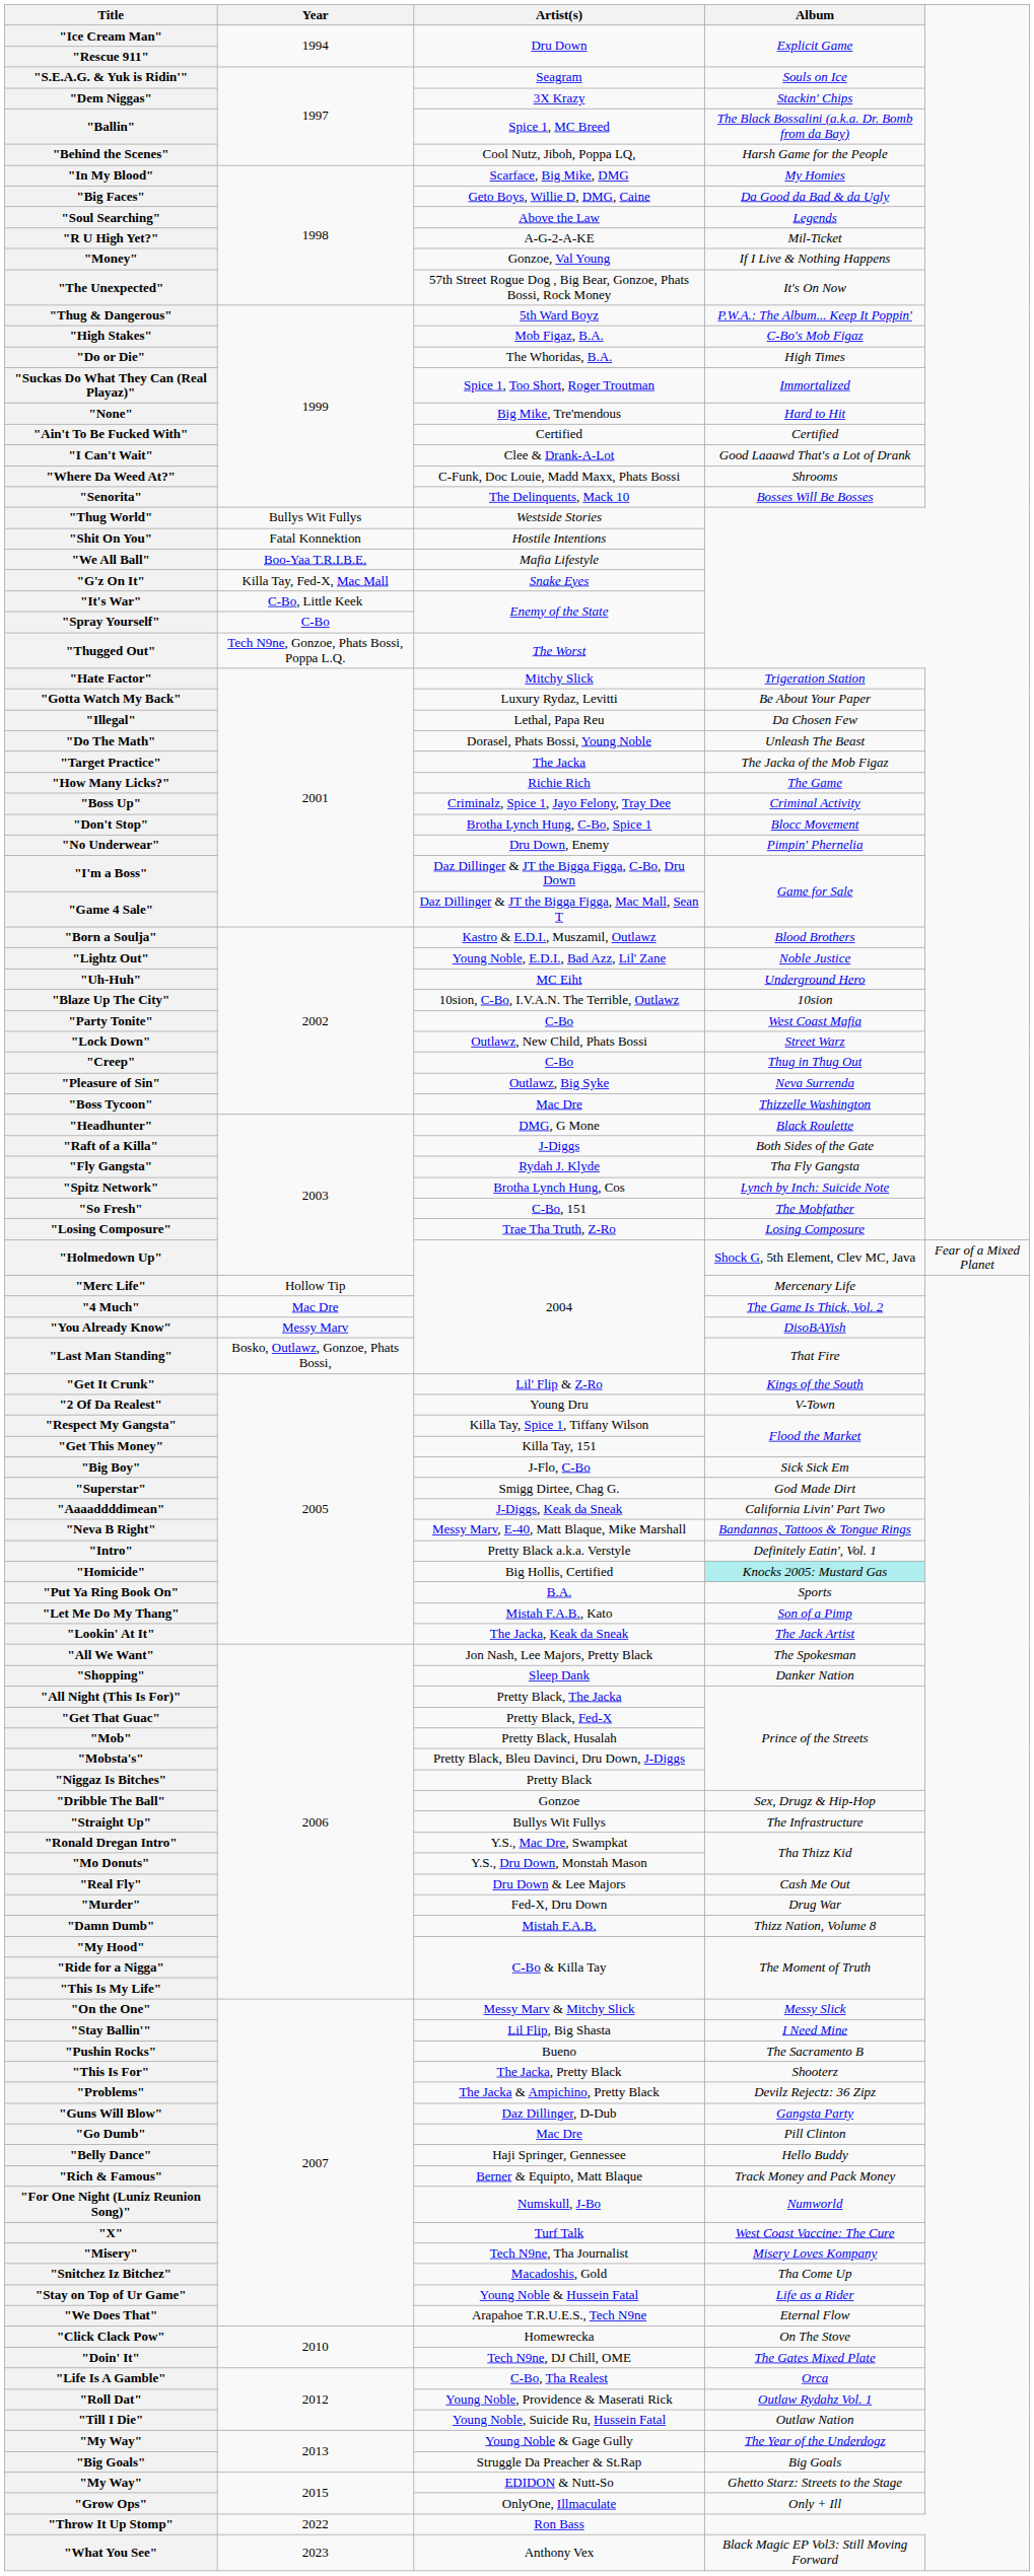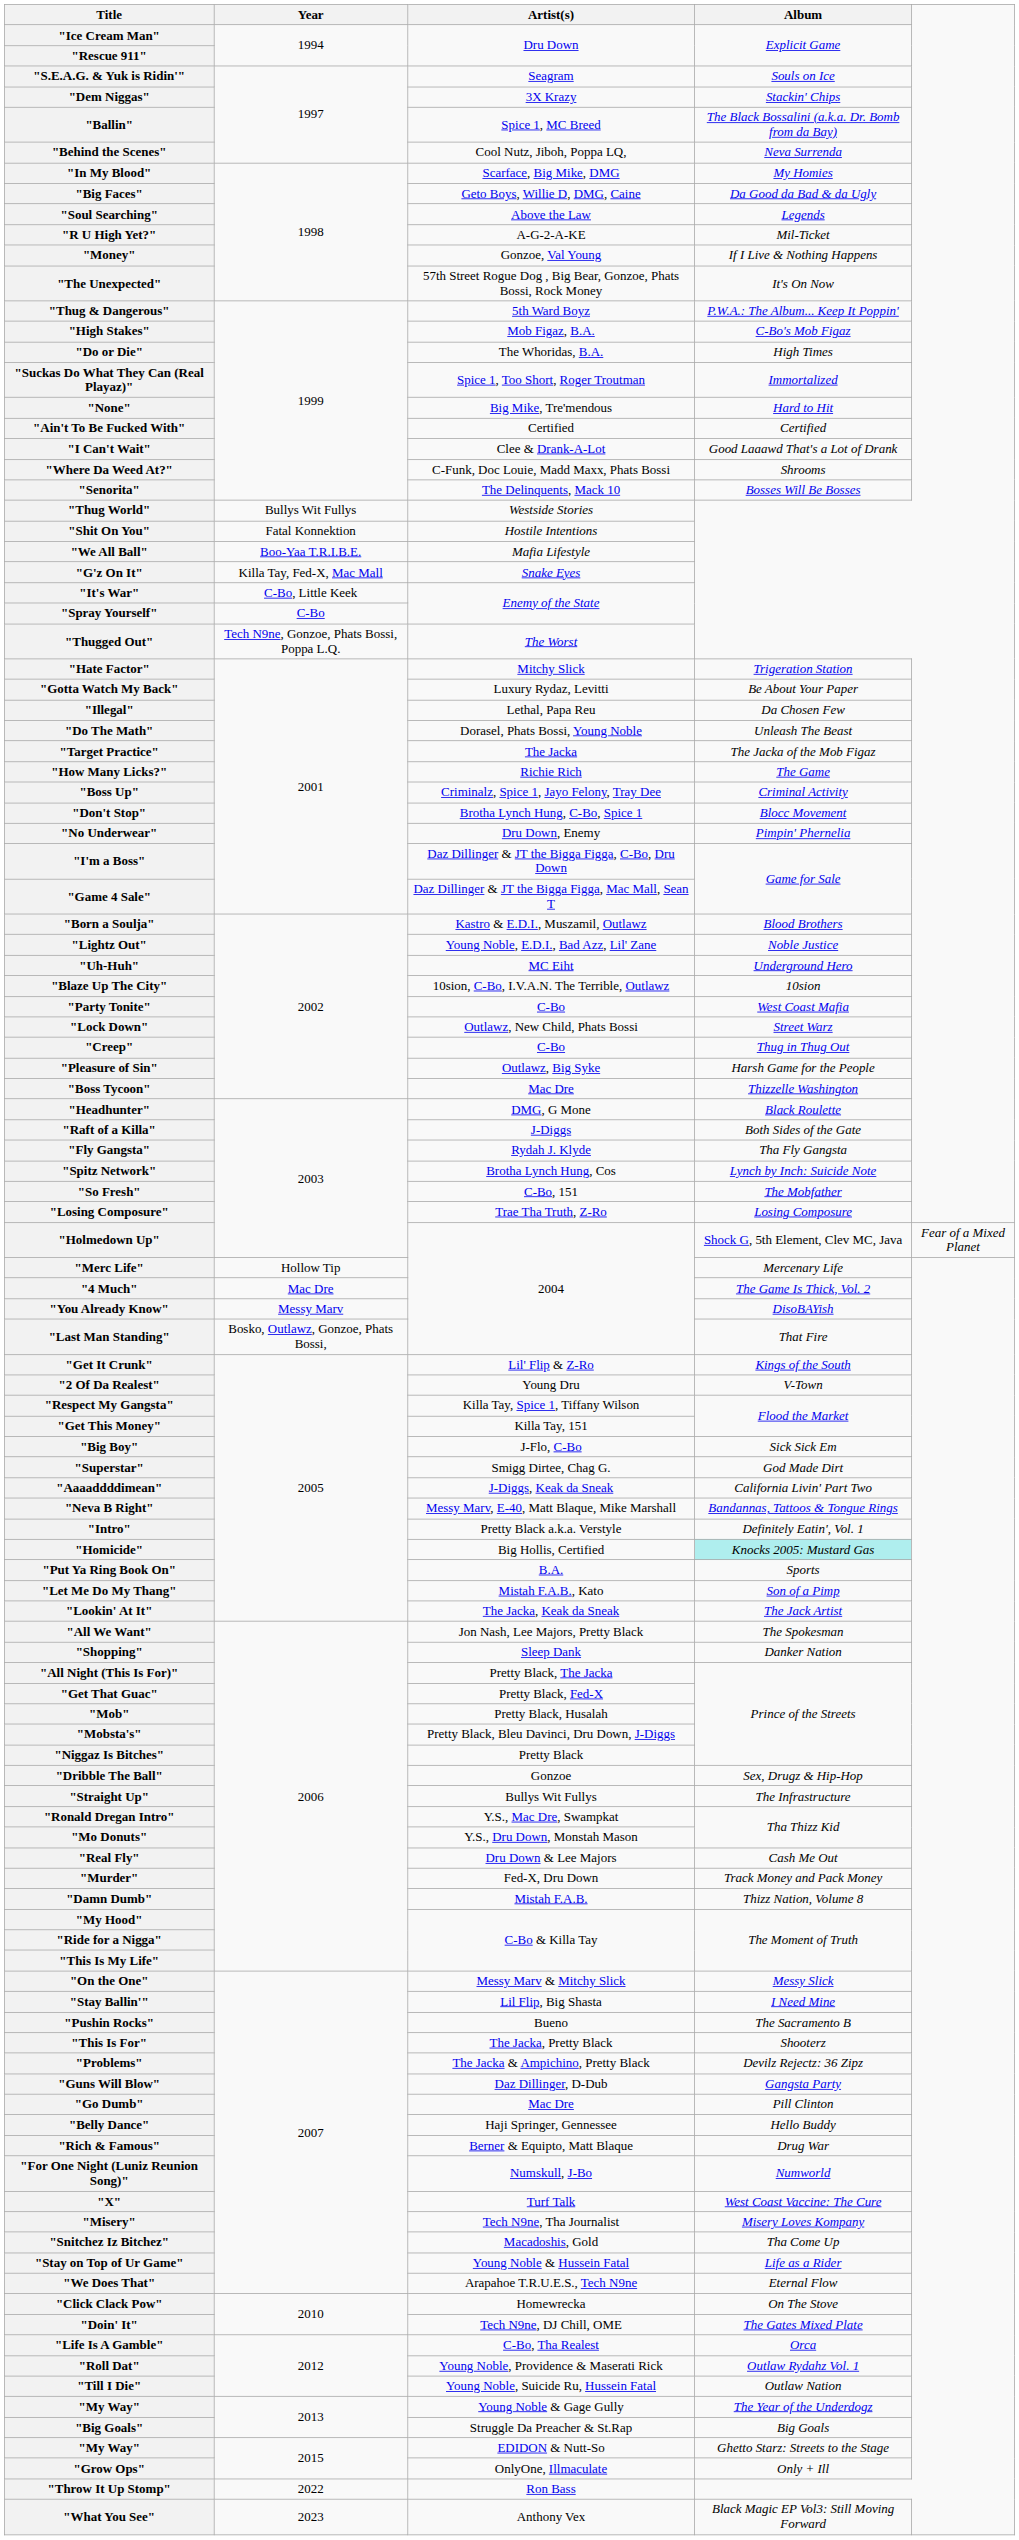"Behind the Scenes" | Album: Harsh Game for the People -> Neva Surrenda
"Pleasure of Sin" | Album: Neva Surrenda -> Harsh Game for the People
"Murder" | Album: Drug War -> Track Money and Pack Money
"Rich & Famous" | Album: Track Money and Pack Money -> Drug War
